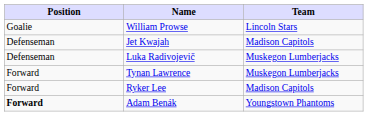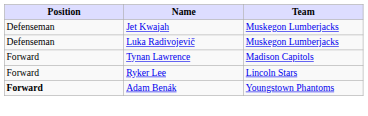- row: Goalie | William Prowse | Lincoln Stars
Jet Kwajah | Team: Madison Capitols -> Muskegon Lumberjacks
Tynan Lawrence | Team: Muskegon Lumberjacks -> Madison Capitols
Ryker Lee | Team: Madison Capitols -> Lincoln Stars
